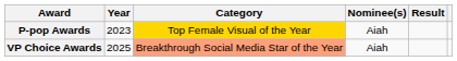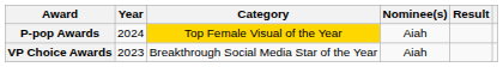P-pop Awards | Year: 2023 -> 2024
VP Choice Awards | Year: 2025 -> 2023
VP Choice Awards | Category: lightsalmon background -> no background
